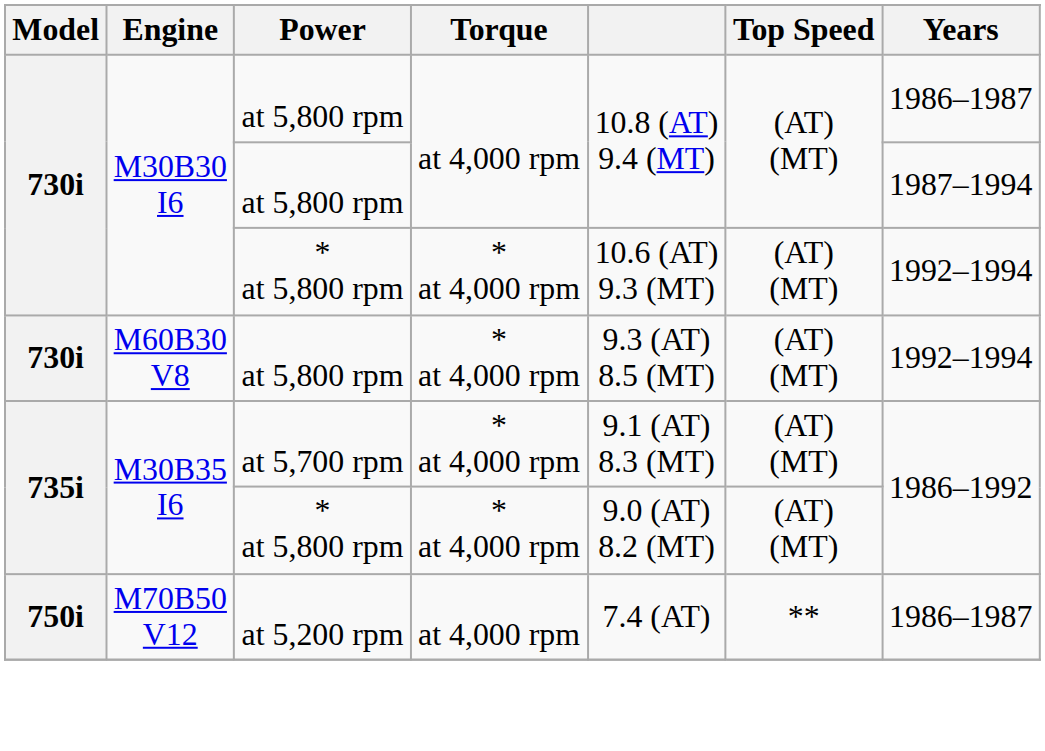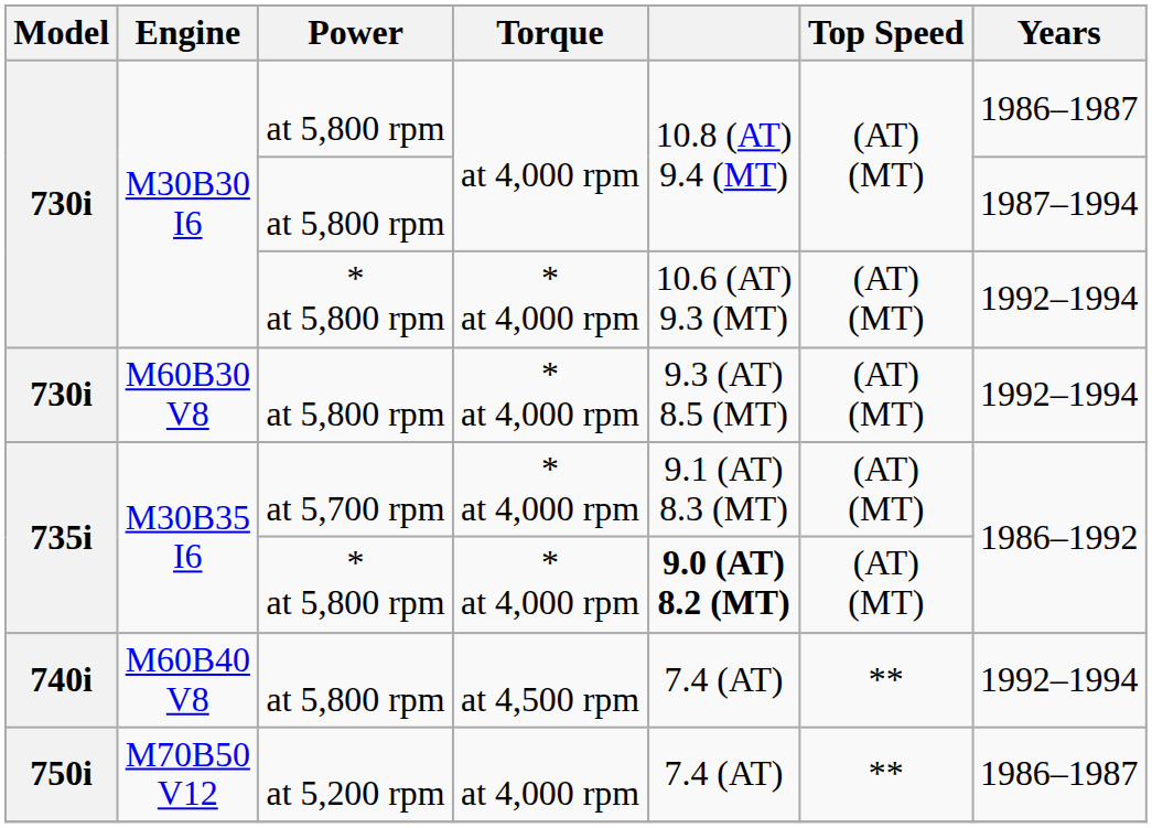M30B35 I6 / * at 5,800 rpm | column 5: normal -> bold
+ row: 740i | M60B40 V8 | at 5,800 rpm | at 4,500 rpm | 7.4 (AT) | ** | 1992–1994
